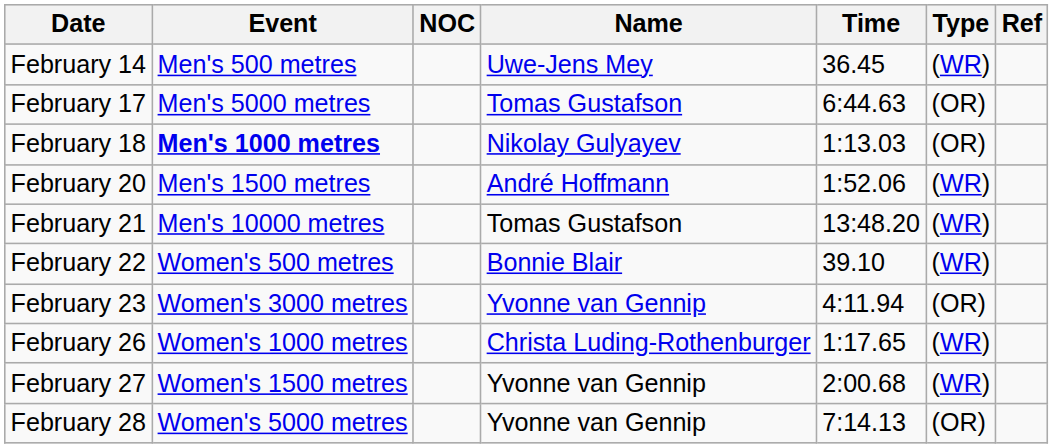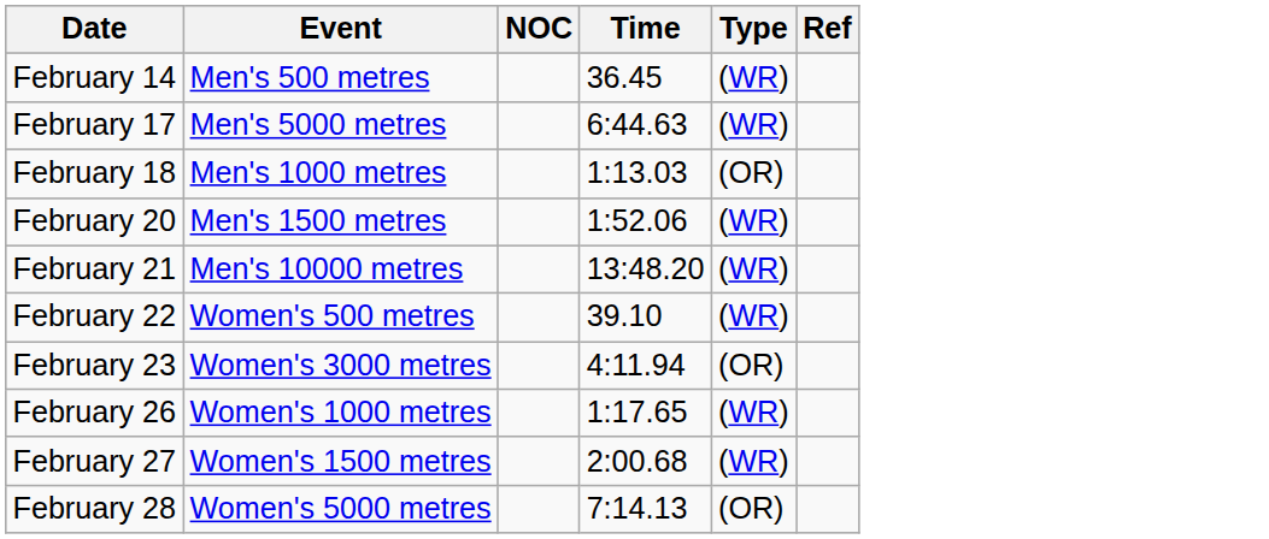- column: Name | Uwe-Jens Mey | Tomas Gustafson | Nikolay Gulyayev | André Hoffmann | Tomas Gustafson | Bonnie Blair | Yvonne van Gennip | Christa Luding-Rothenburger | Yvonne van Gennip | Yvonne van Gennip
February 17 | Type: (OR) -> (WR)
February 18 | Event: bold -> normal
